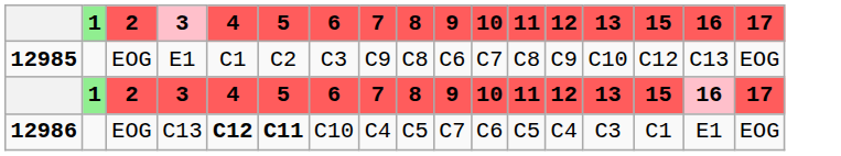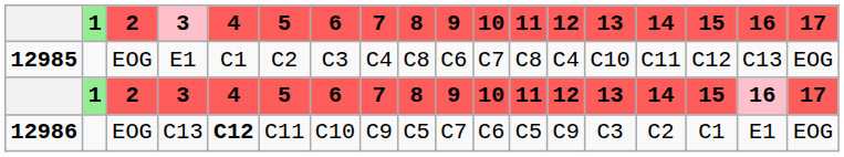+ column: 14 | C11 | 14 | C2
12985 | 7: C9 -> C4
12985 | 12: C9 -> C4
12986 | 5: bold -> normal
12986 | 7: C4 -> C9
12986 | 12: C4 -> C9
